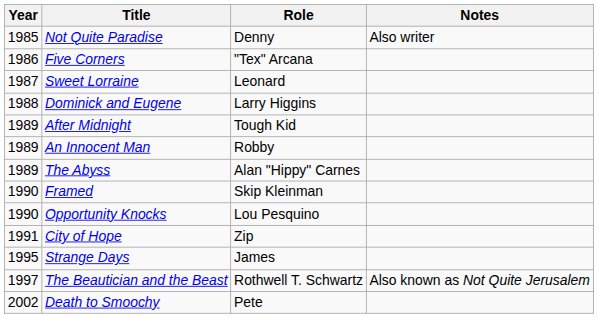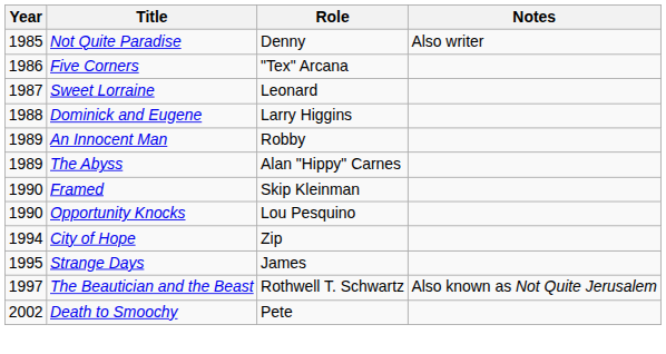- row: 1989 | After Midnight | Tough Kid
City of Hope | Year: 1991 -> 1994
